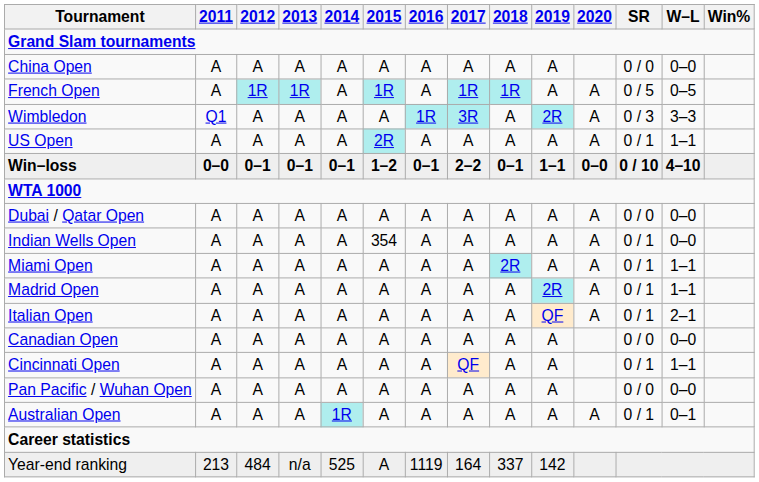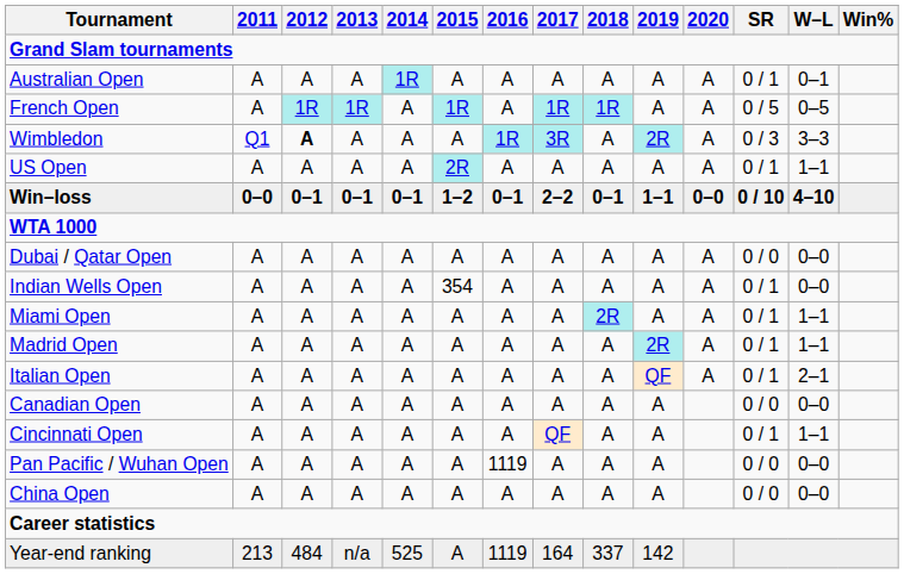rows swapped: Australian Open <-> China Open
Wimbledon | 2012: normal -> bold
Pan Pacific / Wuhan Open | 2016: A -> 1119
